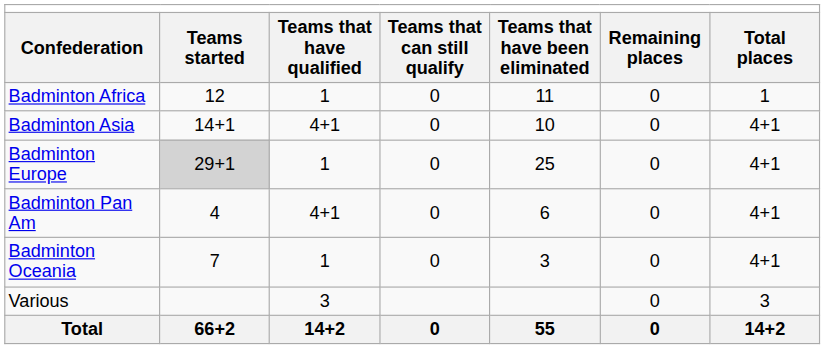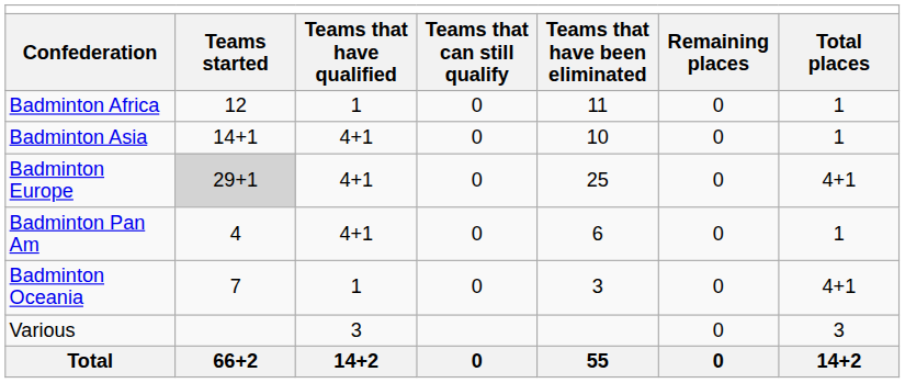Badminton Asia | column 7: 4+1 -> 1
Badminton Europe | column 3: 1 -> 4+1
Badminton Pan Am | column 7: 4+1 -> 1
